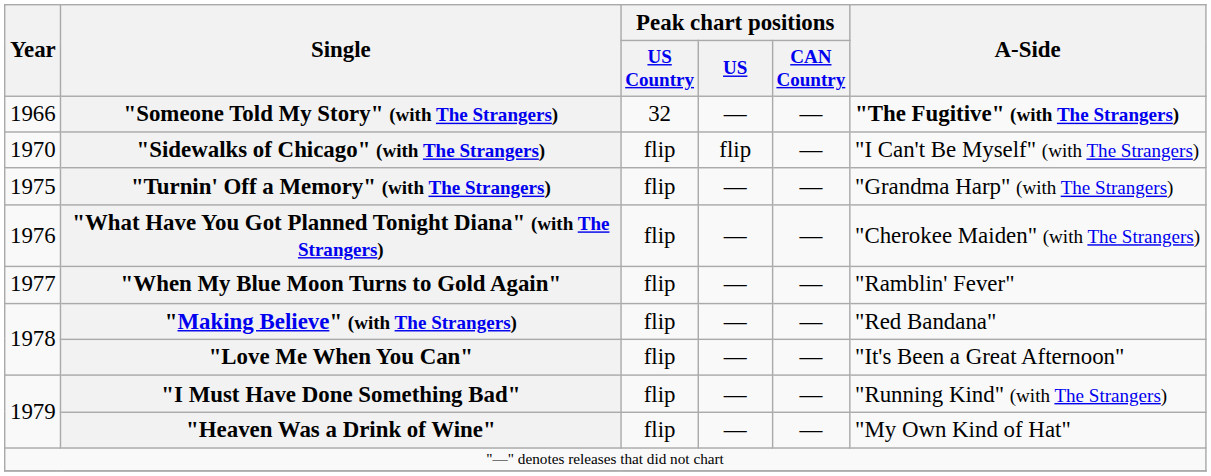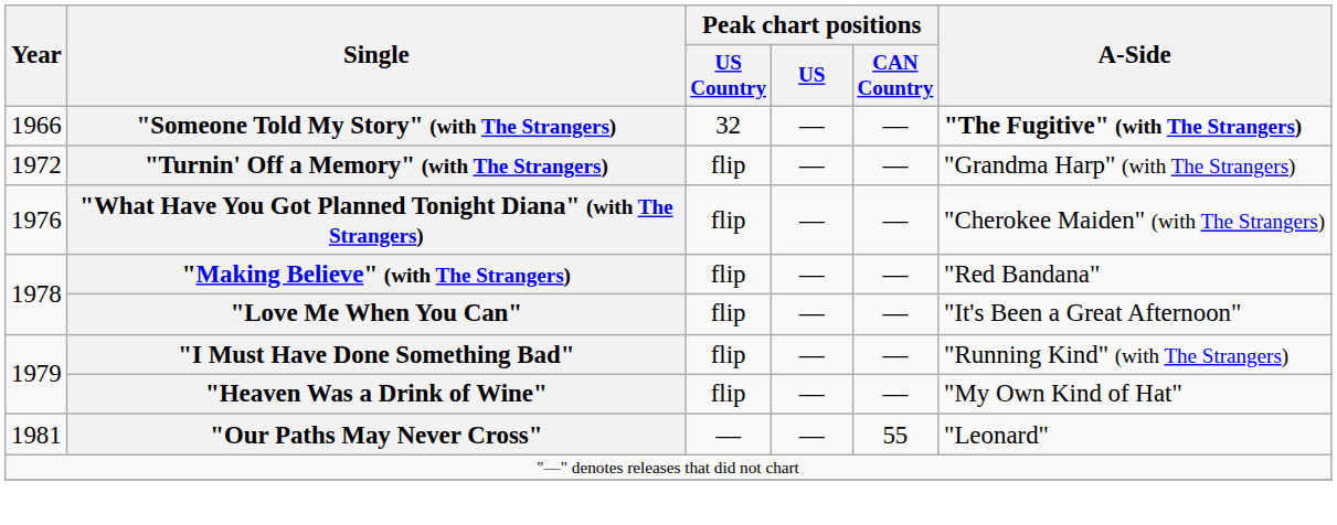- row: 1970 | "Sidewalks of Chicago" (with The Strangers) | flip | flip | — | "I Can't Be Myself" (with The Strangers)
"Turnin' Off a Memory" (with The Strangers) | Year: 1975 -> 1972
- row: 1977 | "When My Blue Moon Turns to Gold Again" | flip | — | — | "Ramblin' Fever"
+ row: 1981 | "Our Paths May Never Cross" | — | — | 55 | "Leonard"
